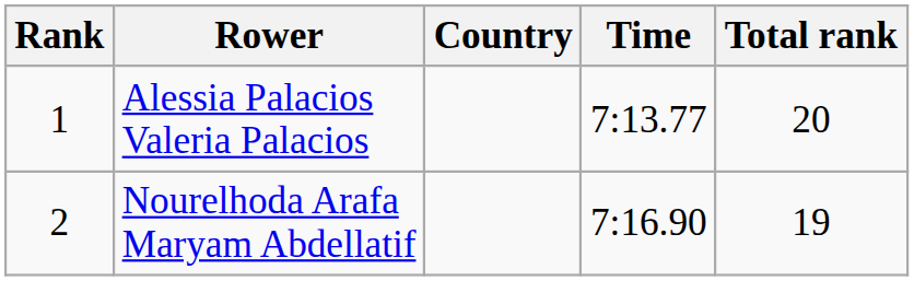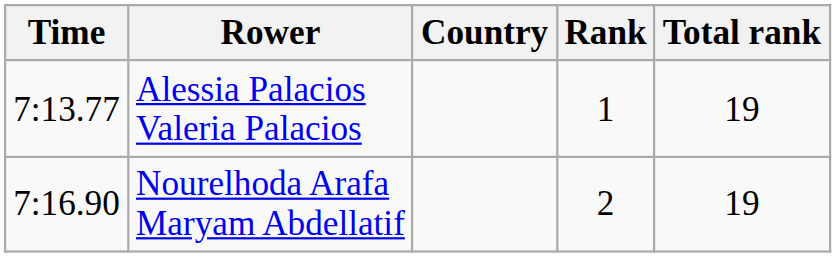columns swapped: Rank <-> Time
Alessia Palacios Valeria Palacios | Total rank: 20 -> 19
